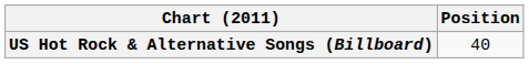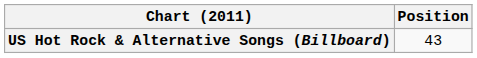US Hot Rock & Alternative Songs (Billboard) | Position: 40 -> 43
